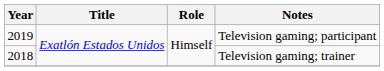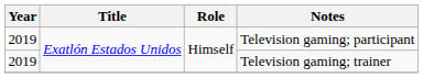Television gaming; trainer | Year: 2018 -> 2019
